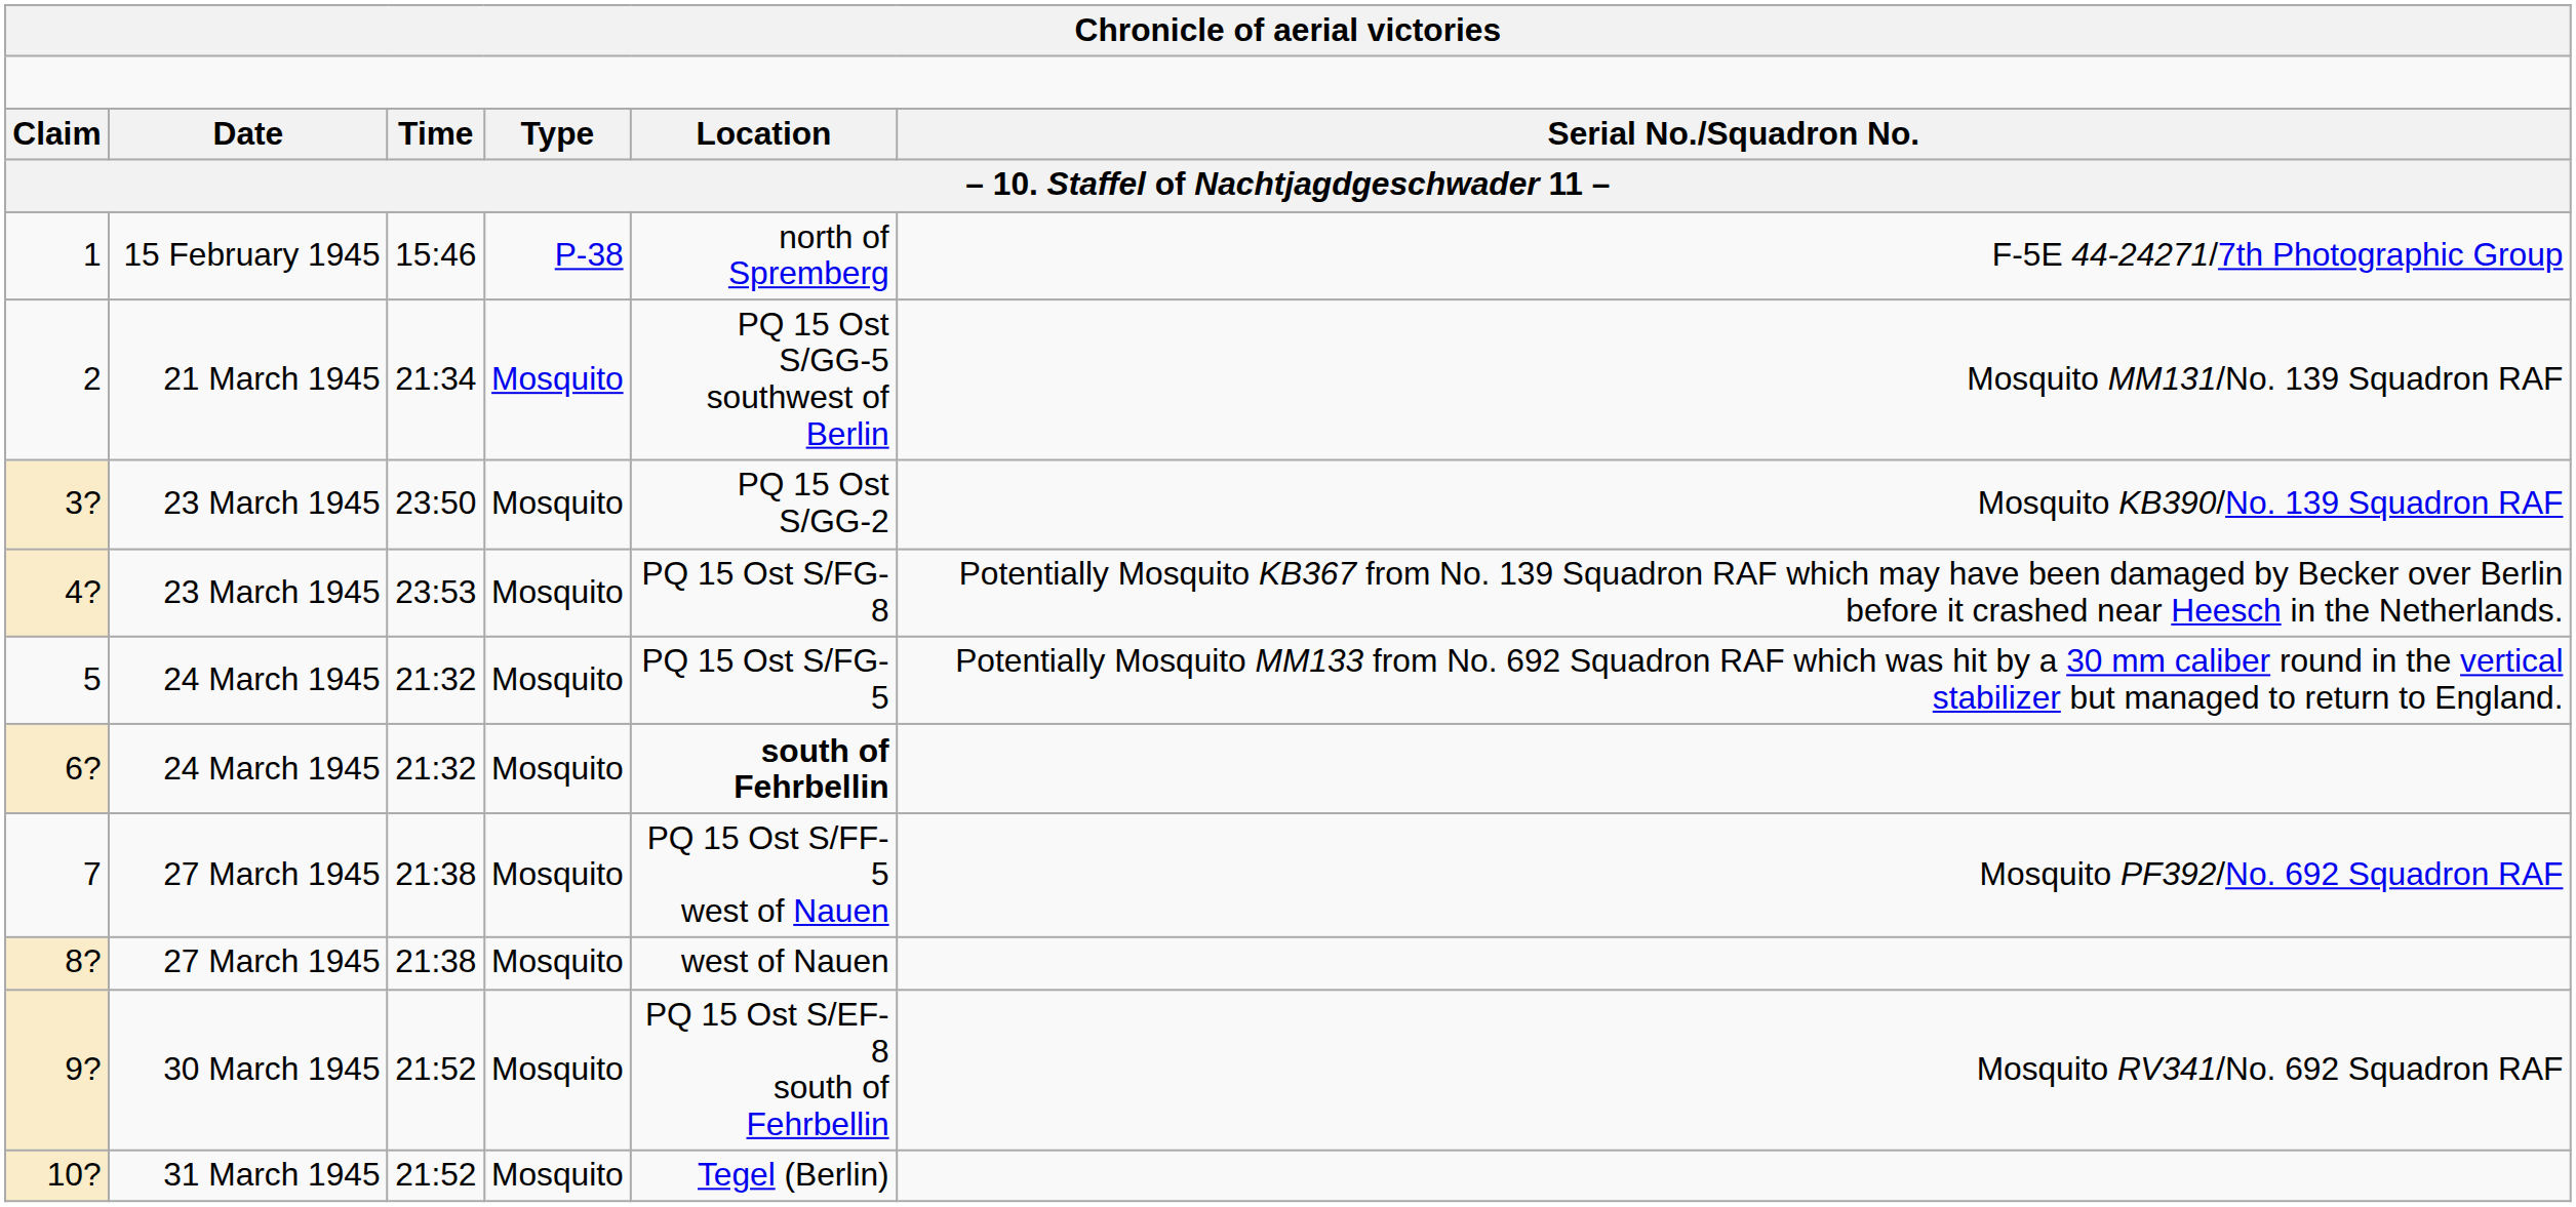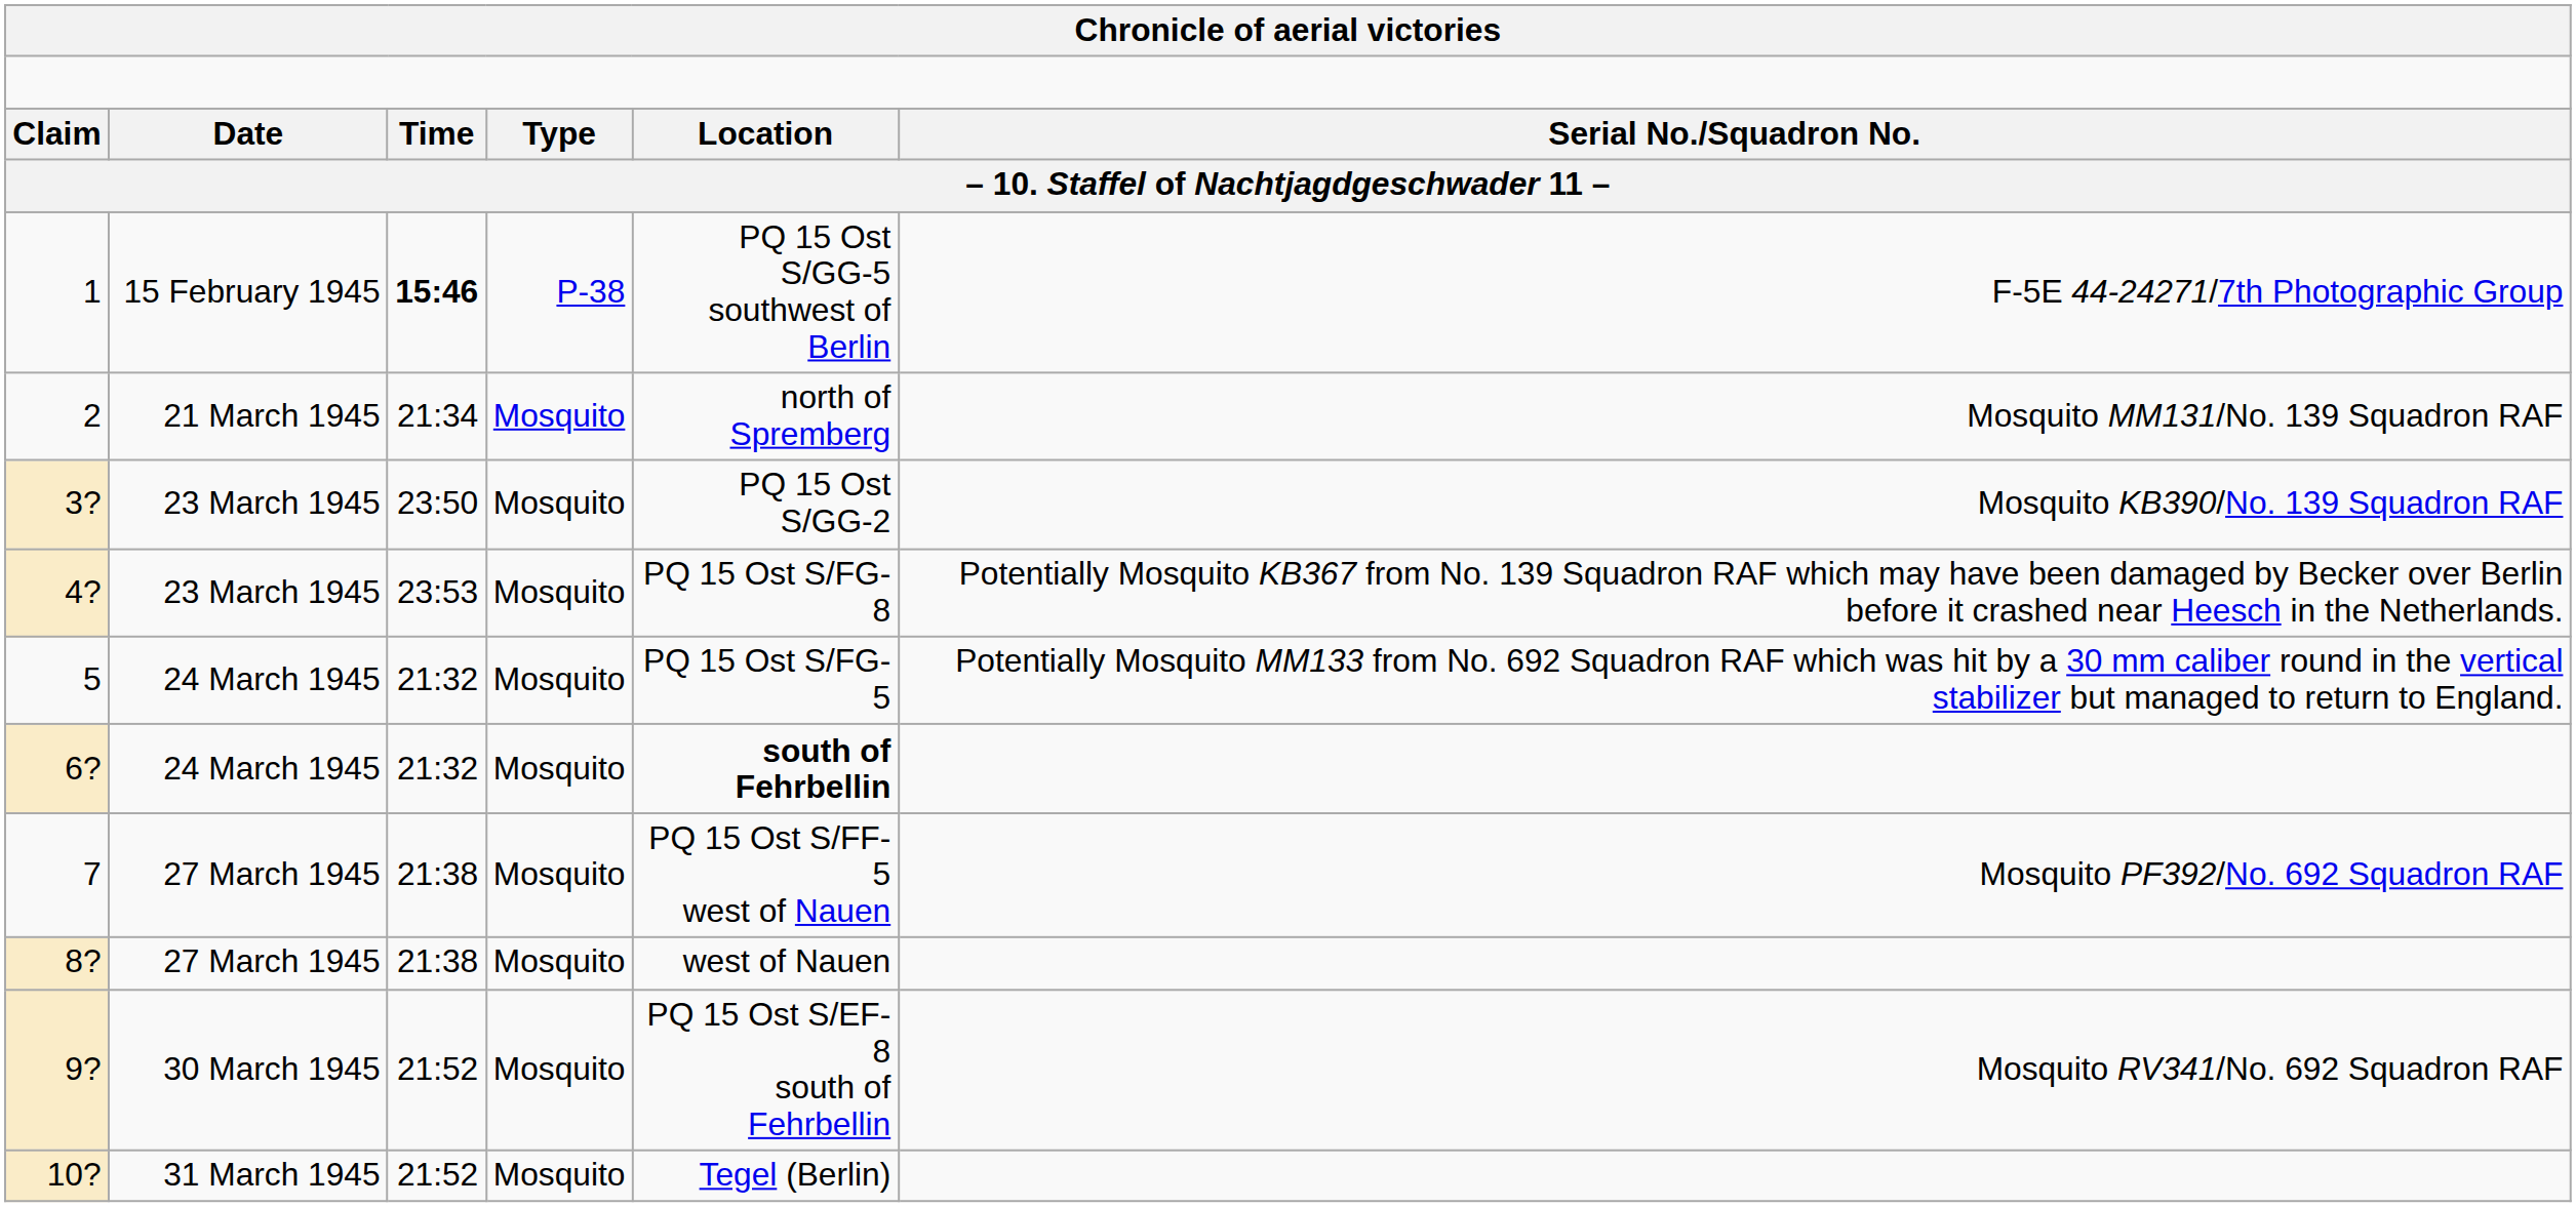1 | column 3: normal -> bold
1 | column 5: north of Spremberg -> PQ 15 Ost S/GG-5 southwest of Berlin
2 | column 5: PQ 15 Ost S/GG-5 southwest of Berlin -> north of Spremberg
